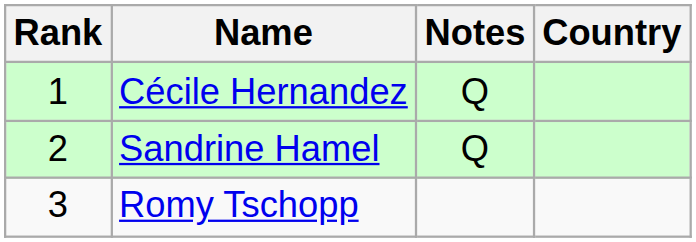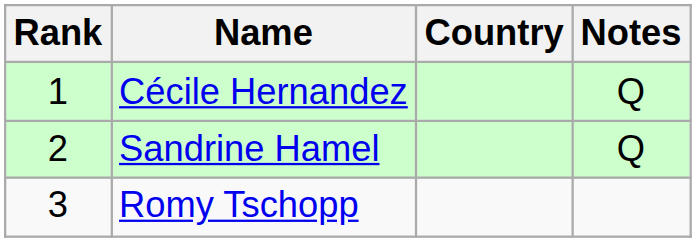columns swapped: Country <-> Notes
